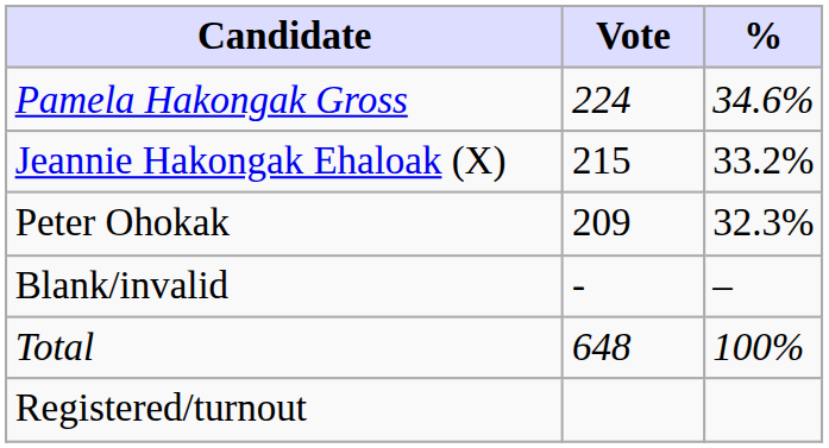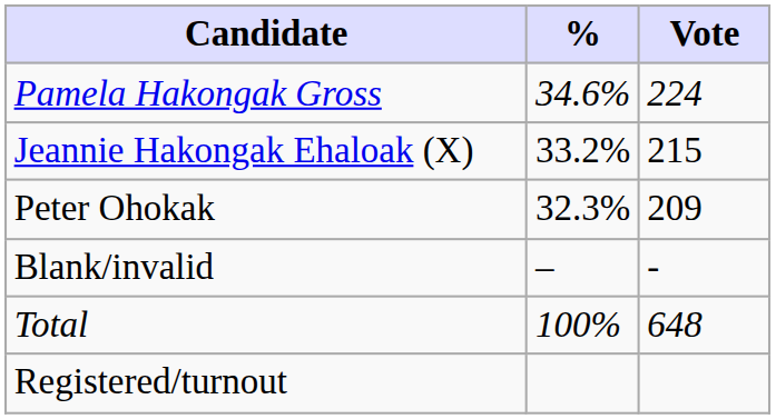columns swapped: Vote <-> %
